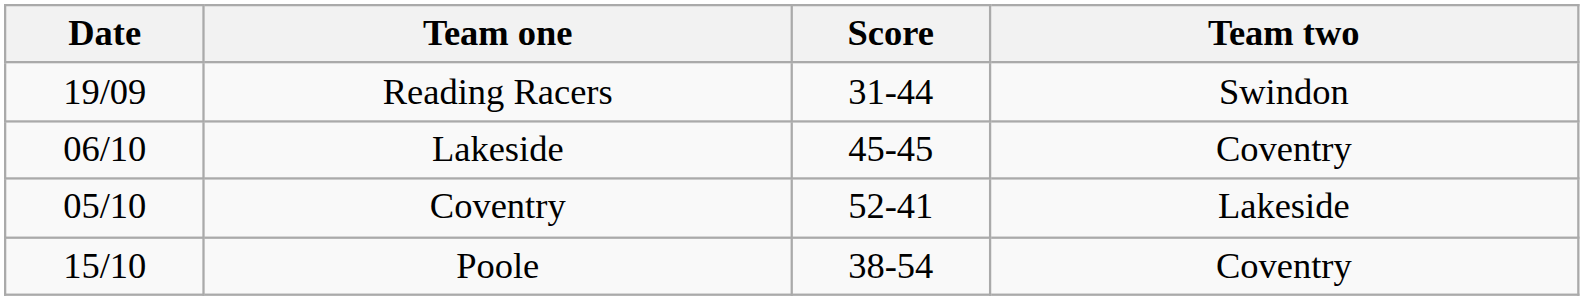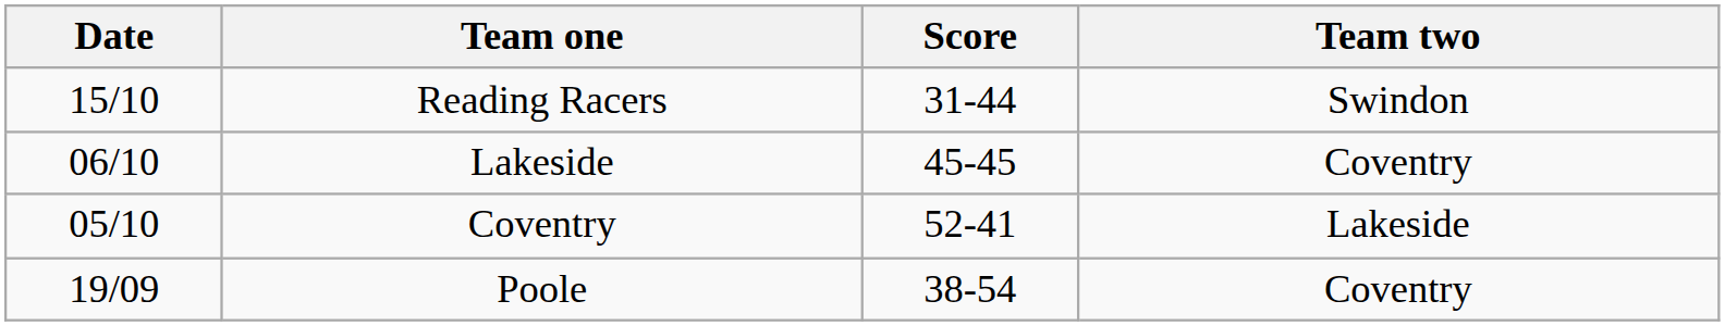Reading Racers | Date: 19/09 -> 15/10
Poole | Date: 15/10 -> 19/09
